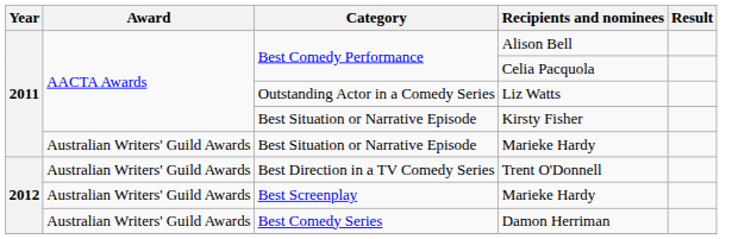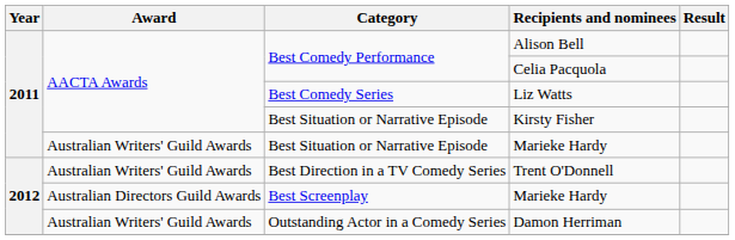Liz Watts | Category: Outstanding Actor in a Comedy Series -> Best Comedy Series
2012 / Marieke Hardy | Award: Australian Writers' Guild Awards -> Australian Directors Guild Awards
Damon Herriman | Category: Best Comedy Series -> Outstanding Actor in a Comedy Series
